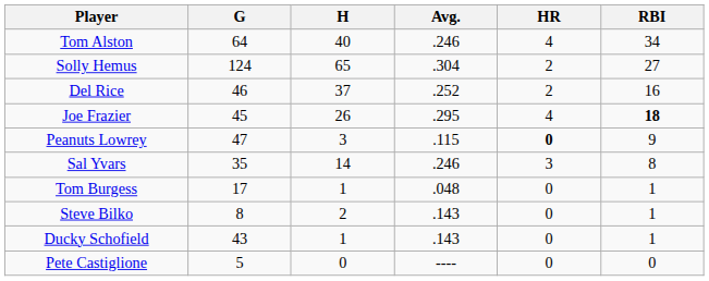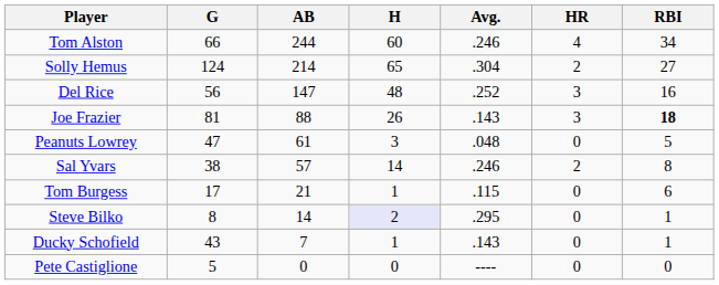+ column: AB | 244 | 214 | 147 | 88 | 61 | 57 | 21 | 14 | 7 | 0
Tom Alston | G: 64 -> 66
Tom Alston | H: 40 -> 60
Del Rice | G: 46 -> 56
Del Rice | H: 37 -> 48
Del Rice | HR: 2 -> 3
Joe Frazier | G: 45 -> 81
Joe Frazier | Avg.: .295 -> .143
Joe Frazier | HR: 4 -> 3
Peanuts Lowrey | Avg.: .115 -> .048
Peanuts Lowrey | HR: bold -> normal
Peanuts Lowrey | RBI: 9 -> 5
Sal Yvars | G: 35 -> 38
Sal Yvars | HR: 3 -> 2
Tom Burgess | Avg.: .048 -> .115
Tom Burgess | RBI: 1 -> 6
Steve Bilko | H: no background -> lavender background
Steve Bilko | Avg.: .143 -> .295
